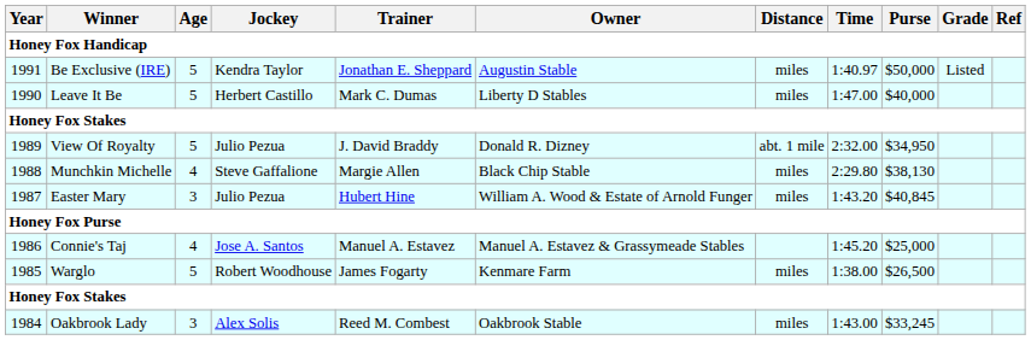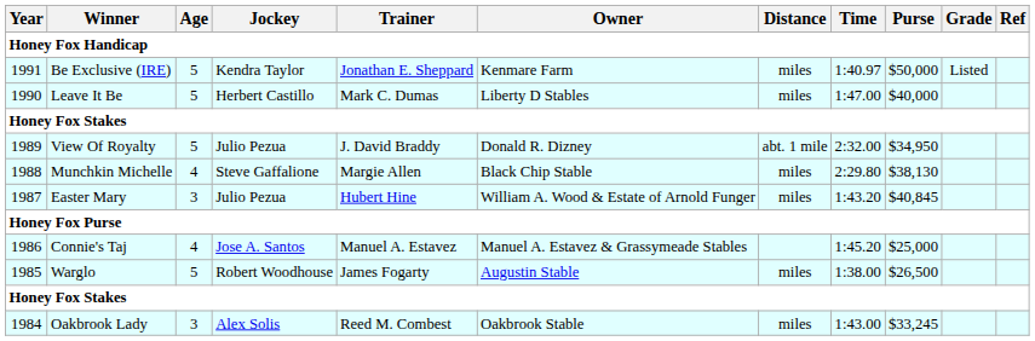Be Exclusive (IRE) | Owner: Augustin Stable -> Kenmare Farm
Warglo | Owner: Kenmare Farm -> Augustin Stable
